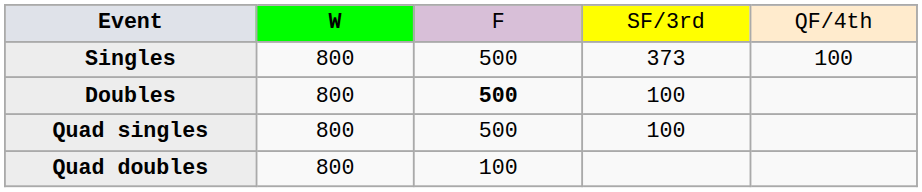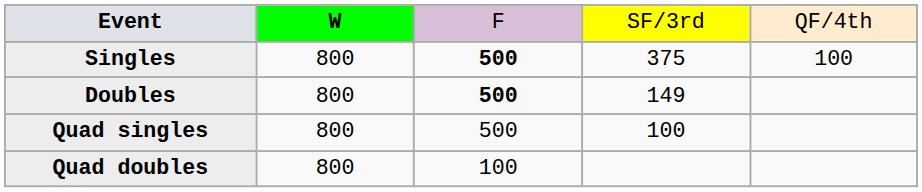Singles | column 3: normal -> bold
Singles | column 4: 373 -> 375
Doubles | column 4: 100 -> 149
